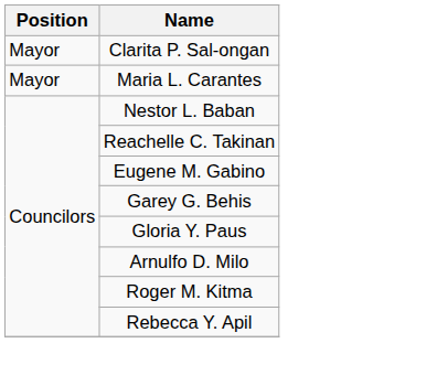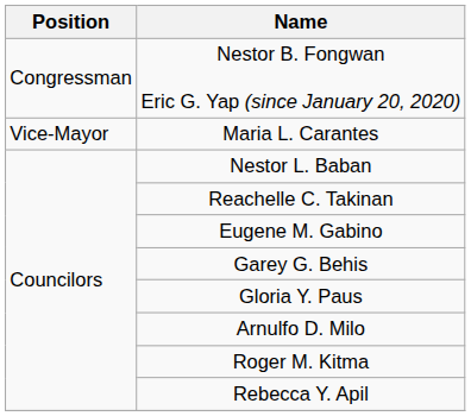+ row: Congressman | Nestor B. Fongwan Eric G. Yap (since January 20, 2020)
- row: Mayor | Clarita P. Sal-ongan
Maria L. Carantes | Position: Mayor -> Vice-Mayor
